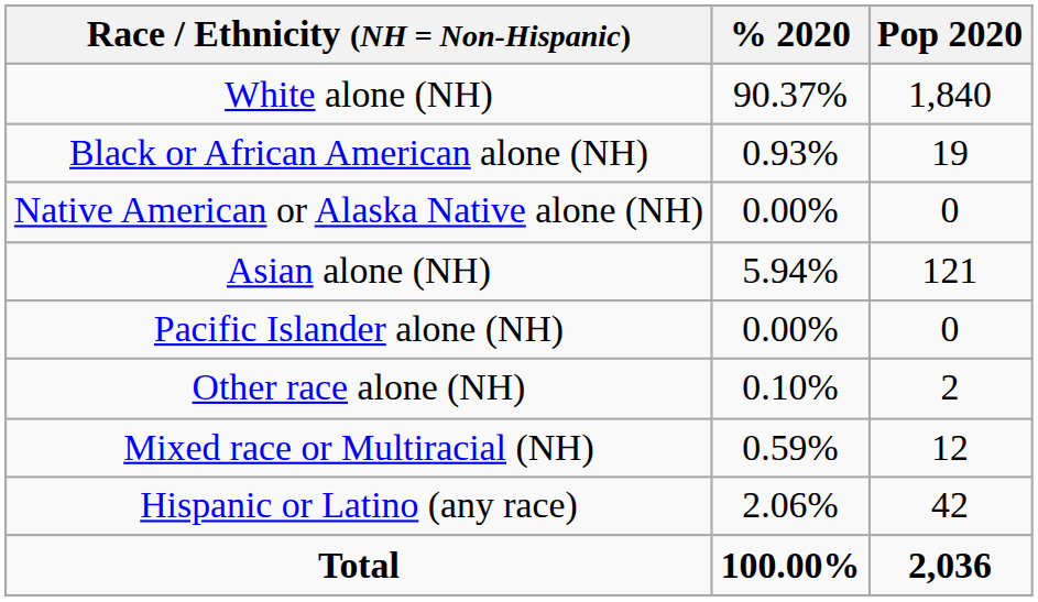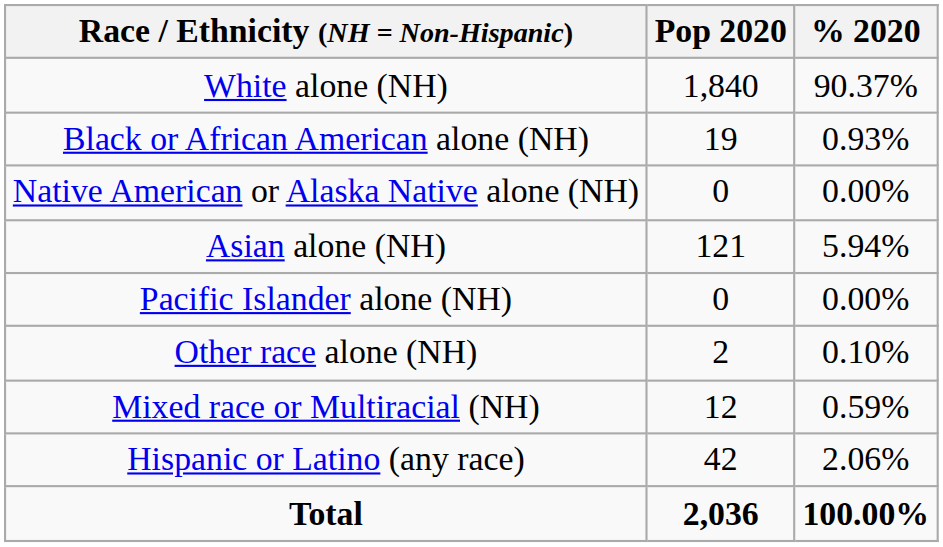columns swapped: Pop 2020 <-> % 2020
